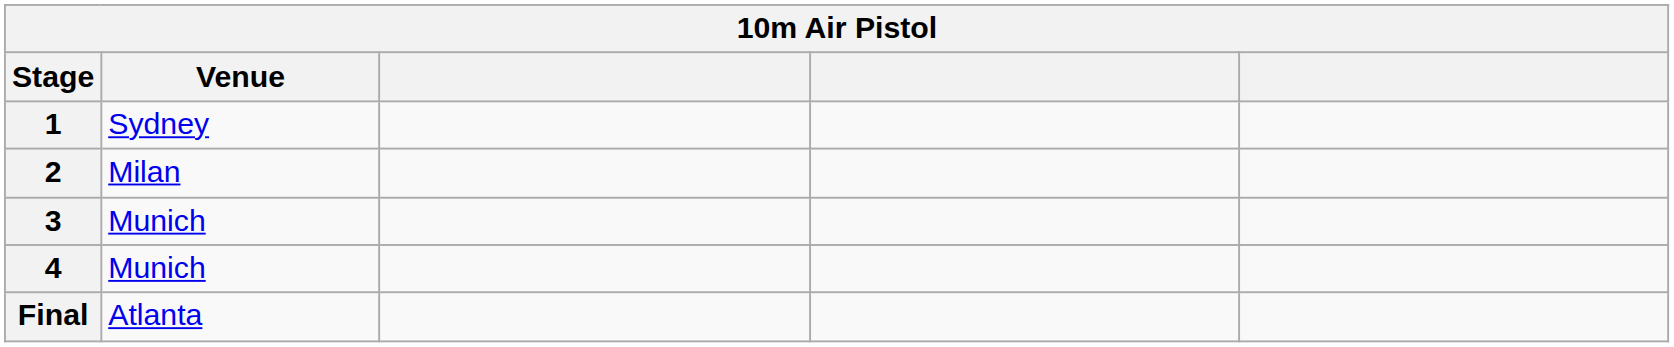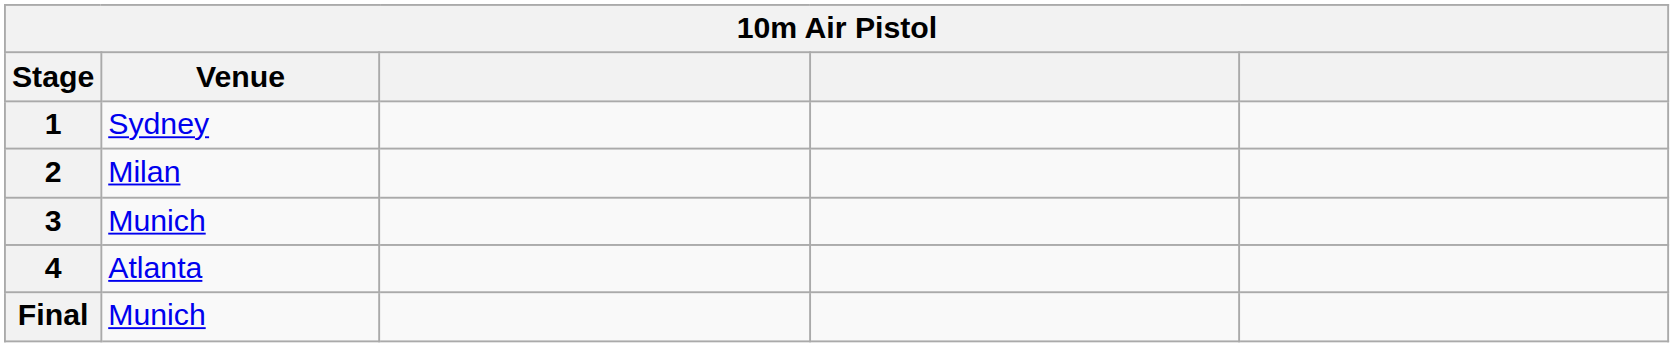4 | Venue: Munich -> Atlanta
Final | Venue: Atlanta -> Munich
